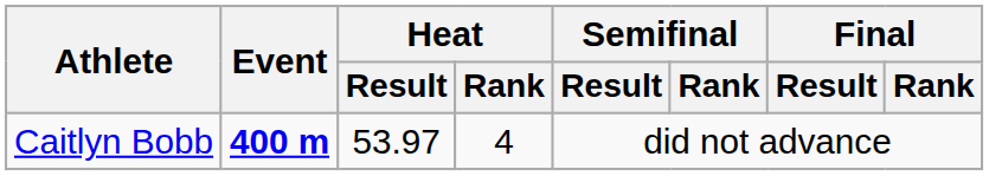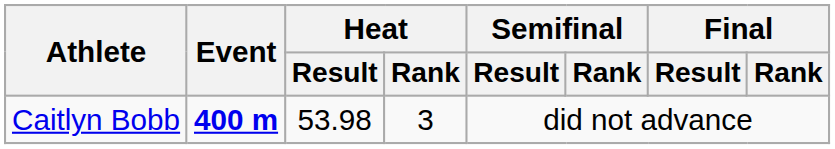Caitlyn Bobb | Heat / Result: 53.97 -> 53.98
Caitlyn Bobb | Heat / Rank: 4 -> 3
